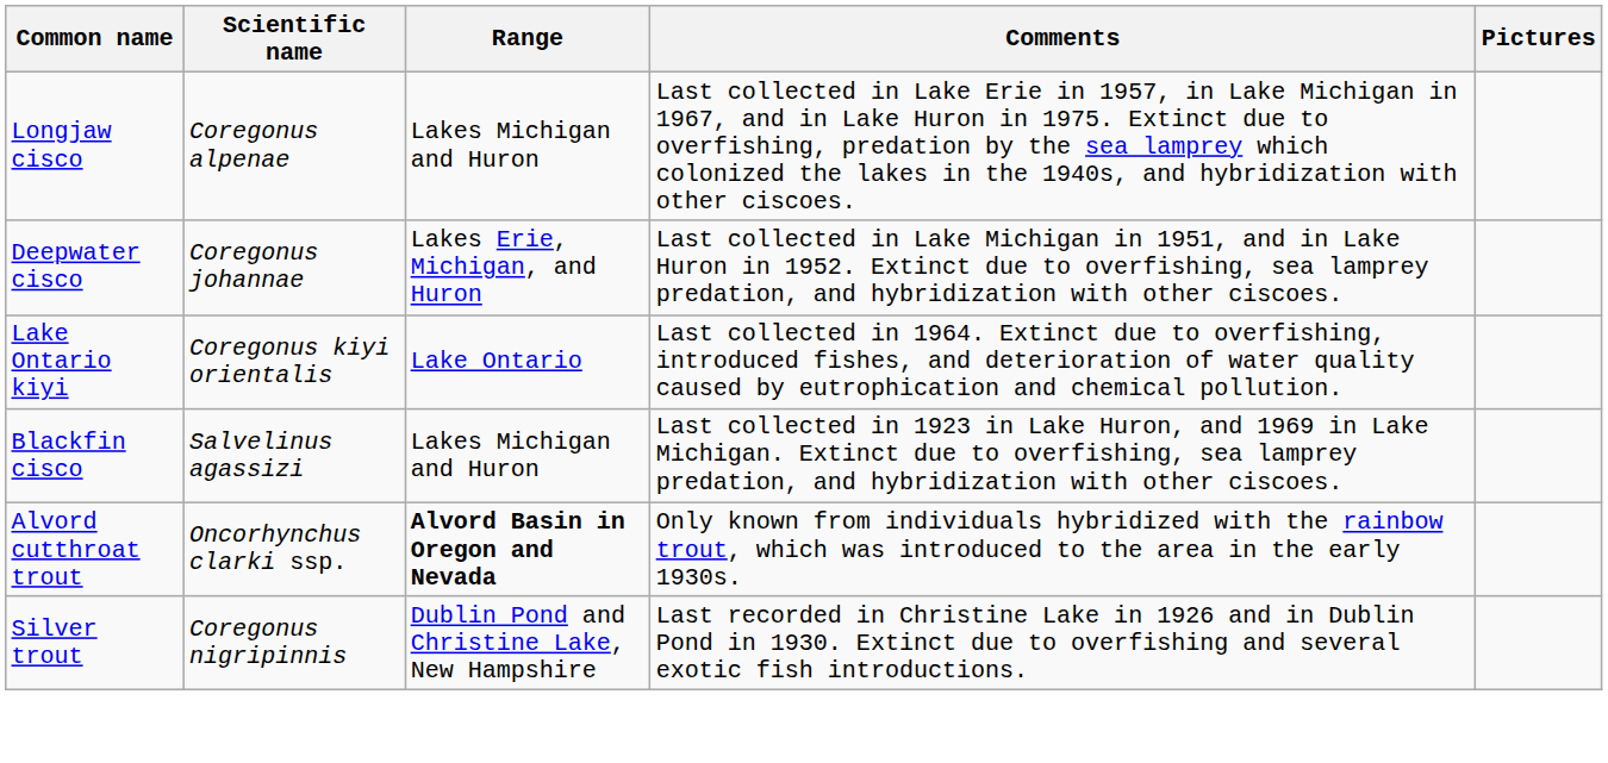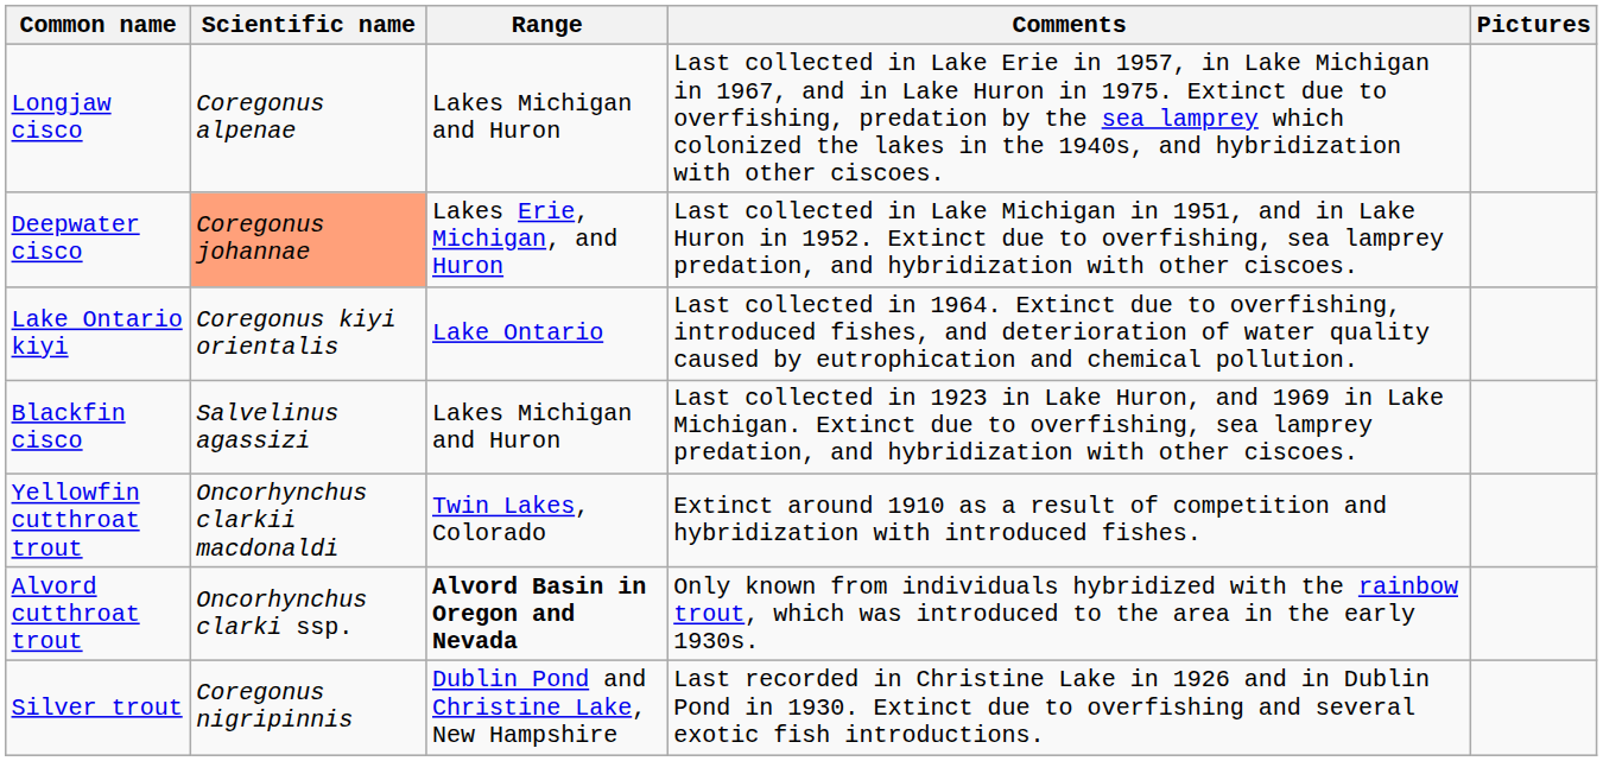Deepwater cisco | Scientific name: no background -> lightsalmon background
+ row: Yellowfin cutthroat trout | Oncorhynchus clarkii macdonaldi | Twin Lakes, Colorado | Extinct around 1910 as a result of competition and hybridization with introduced fishes.
